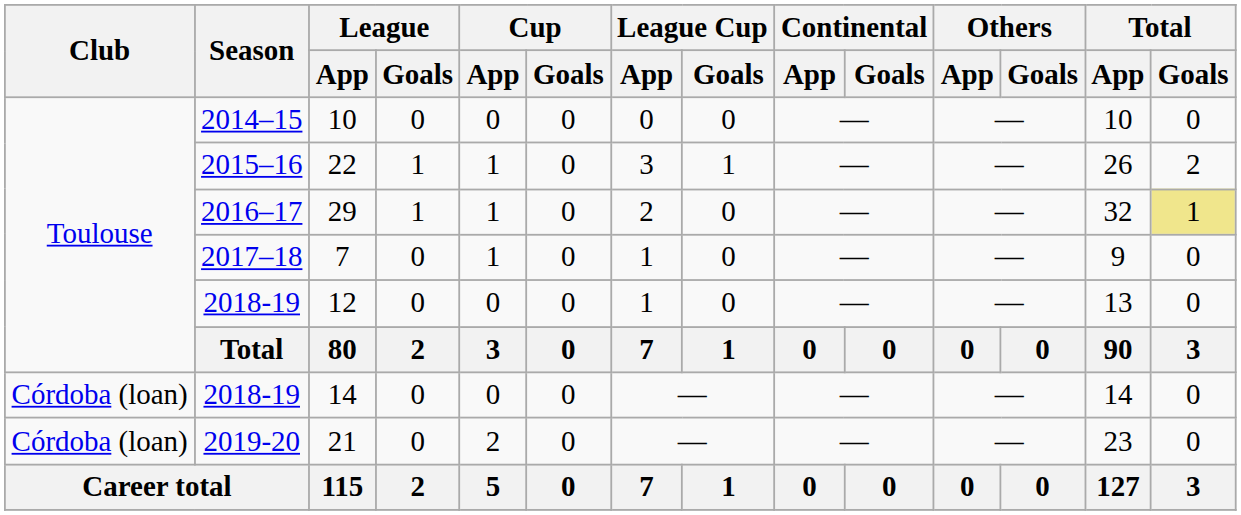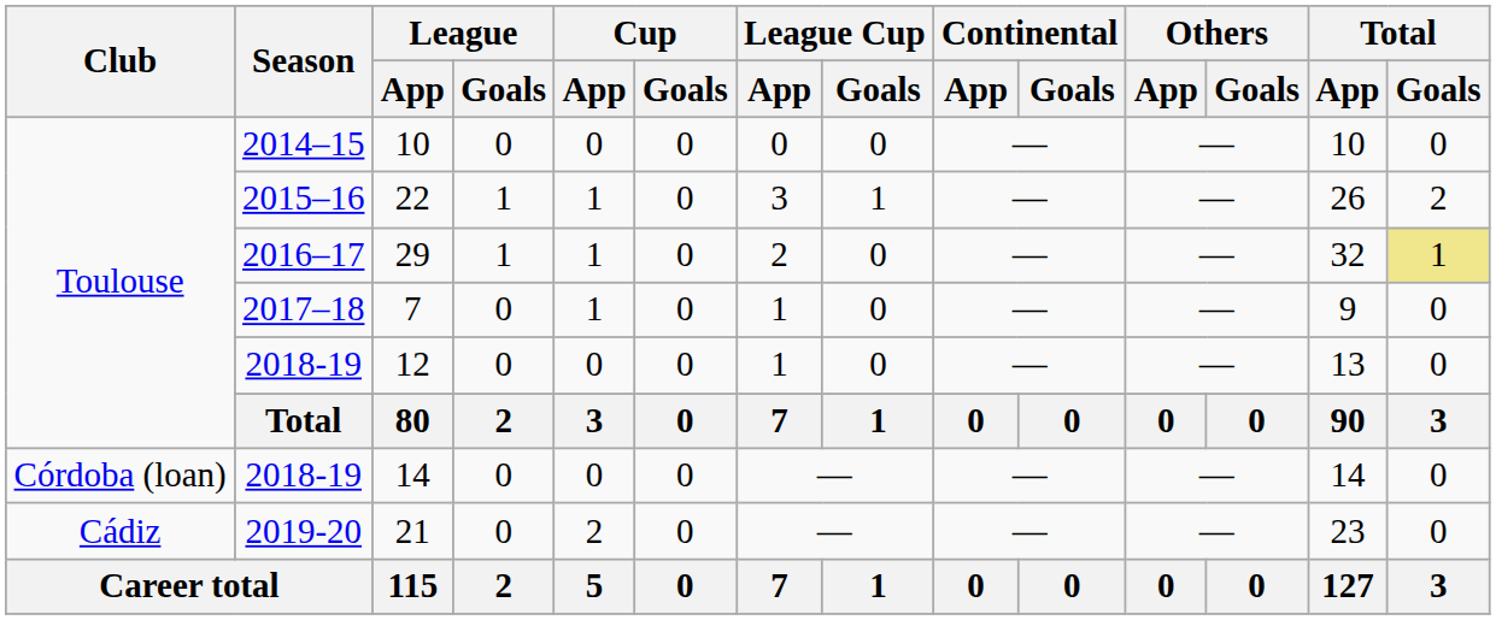21 | Club: Córdoba (loan) -> Cádiz
